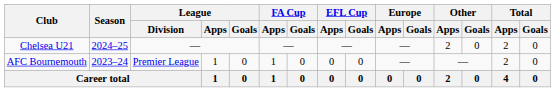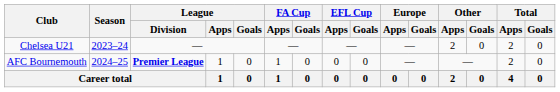Chelsea U21 | Season: 2024–25 -> 2023–24
AFC Bournemouth | Season: 2023–24 -> 2024–25
AFC Bournemouth | League / Division: normal -> bold
